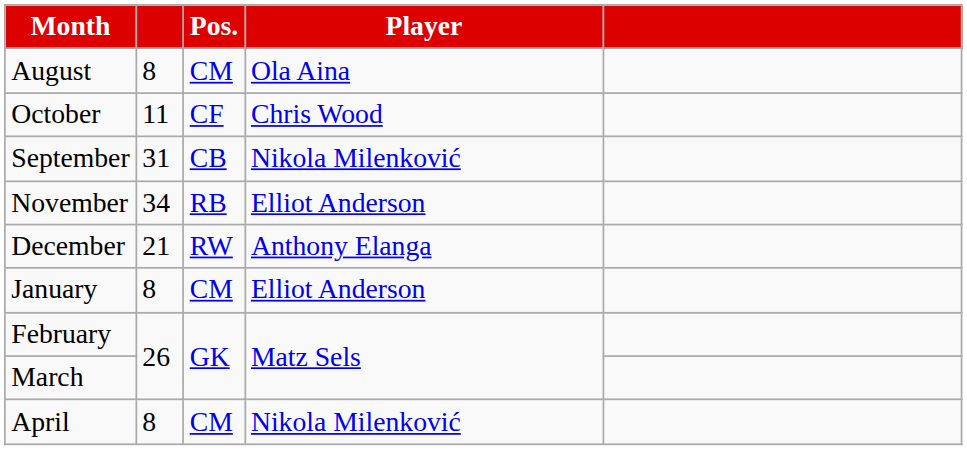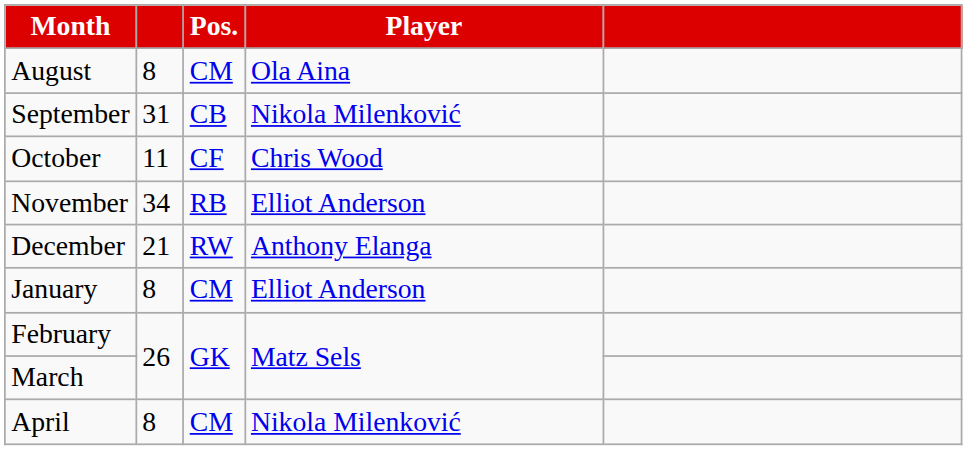rows swapped: September <-> October
